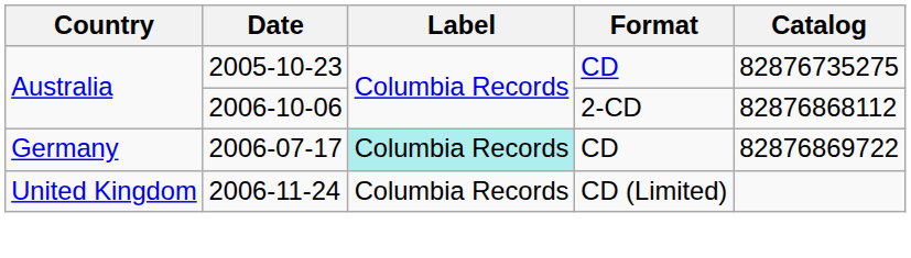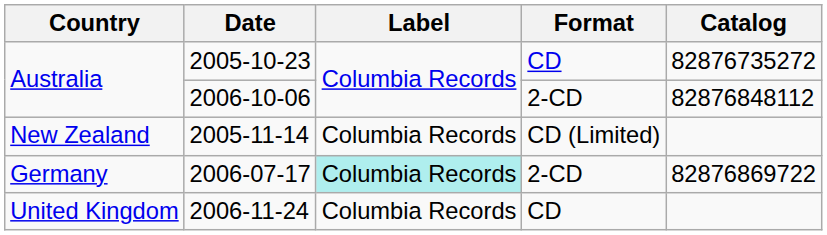2005-10-23 | Catalog: 82876735275 -> 82876735272
2006-10-06 | Catalog: 82876868112 -> 82876848112
+ row: New Zealand | 2005-11-14 | Columbia Records | CD (Limited)
2006-07-17 | Format: CD -> 2-CD
2006-11-24 | Format: CD (Limited) -> CD
